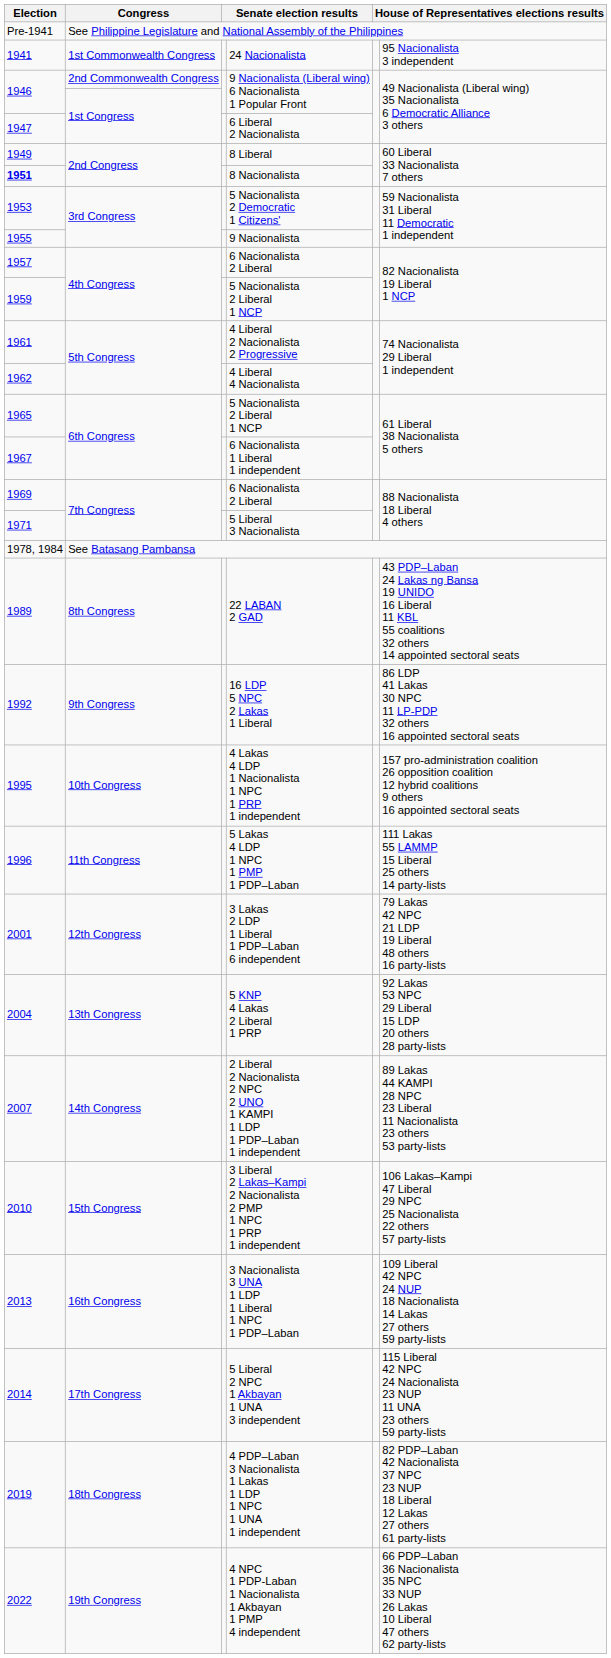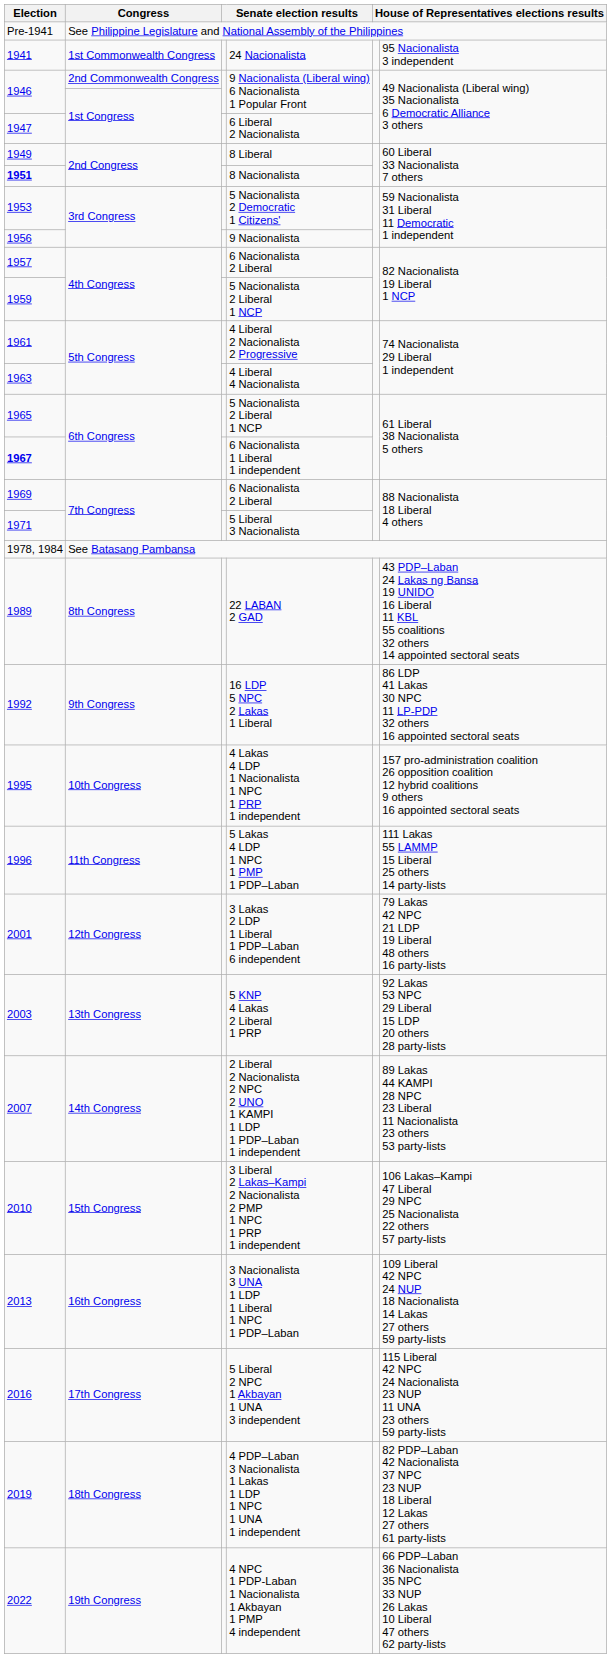9 Nacionalista | Election: 1955 -> 1956
4 Liberal 4 Nacionalista | Election: 1962 -> 1963
6 Nacionalista 1 Liberal 1 independent | Election: normal -> bold
5 KNP 4 Lakas 2 Liberal 1 PRP | Election: 2004 -> 2003
5 Liberal 2 NPC 1 Akbayan 1 UNA 3 independent | Election: 2014 -> 2016
